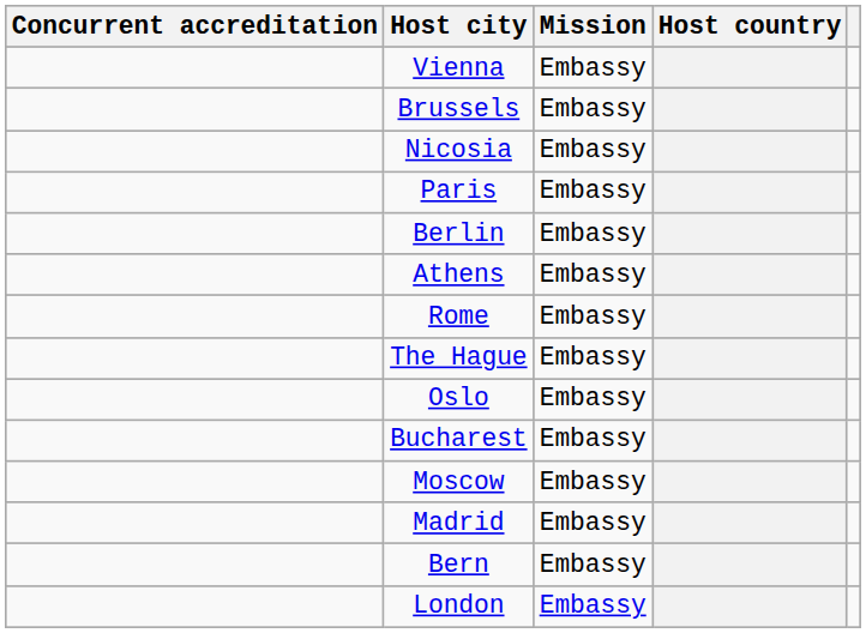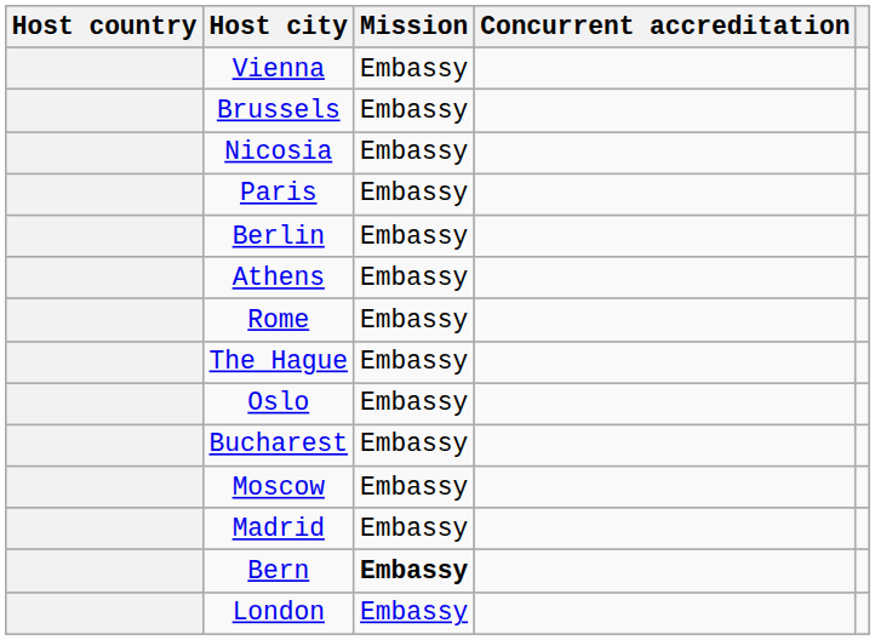columns swapped: Host country <-> Concurrent accreditation
Bern | Mission: normal -> bold
